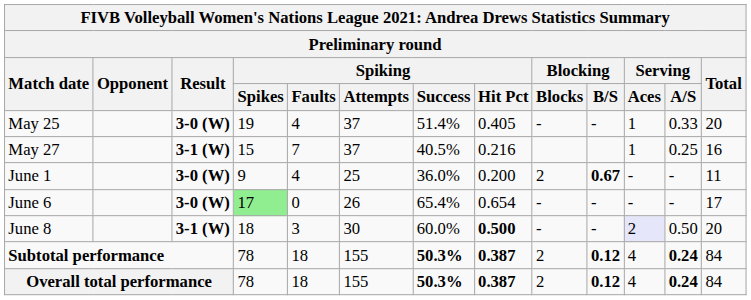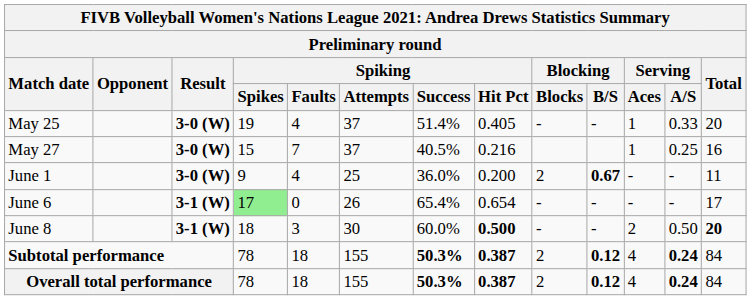May 27 | Result: 3-1 (W) -> 3-0 (W)
June 6 | Result: 3-0 (W) -> 3-1 (W)
June 8 | Serving / Aces: lavender background -> no background
June 8 | Total: normal -> bold
